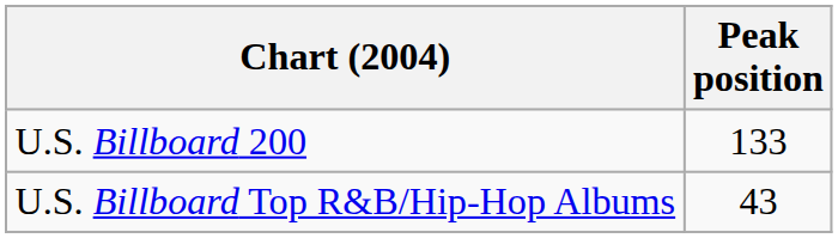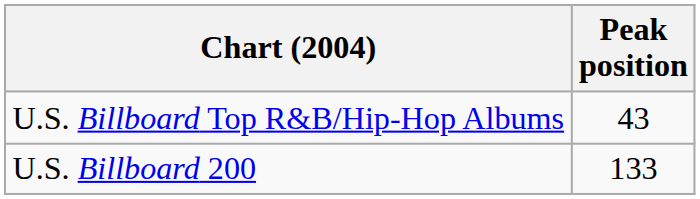rows swapped: U.S. Billboard 200 <-> U.S. Billboard Top R&B/Hip-Hop Albums
